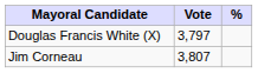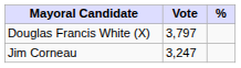Jim Corneau | Vote: 3,807 -> 3,247
